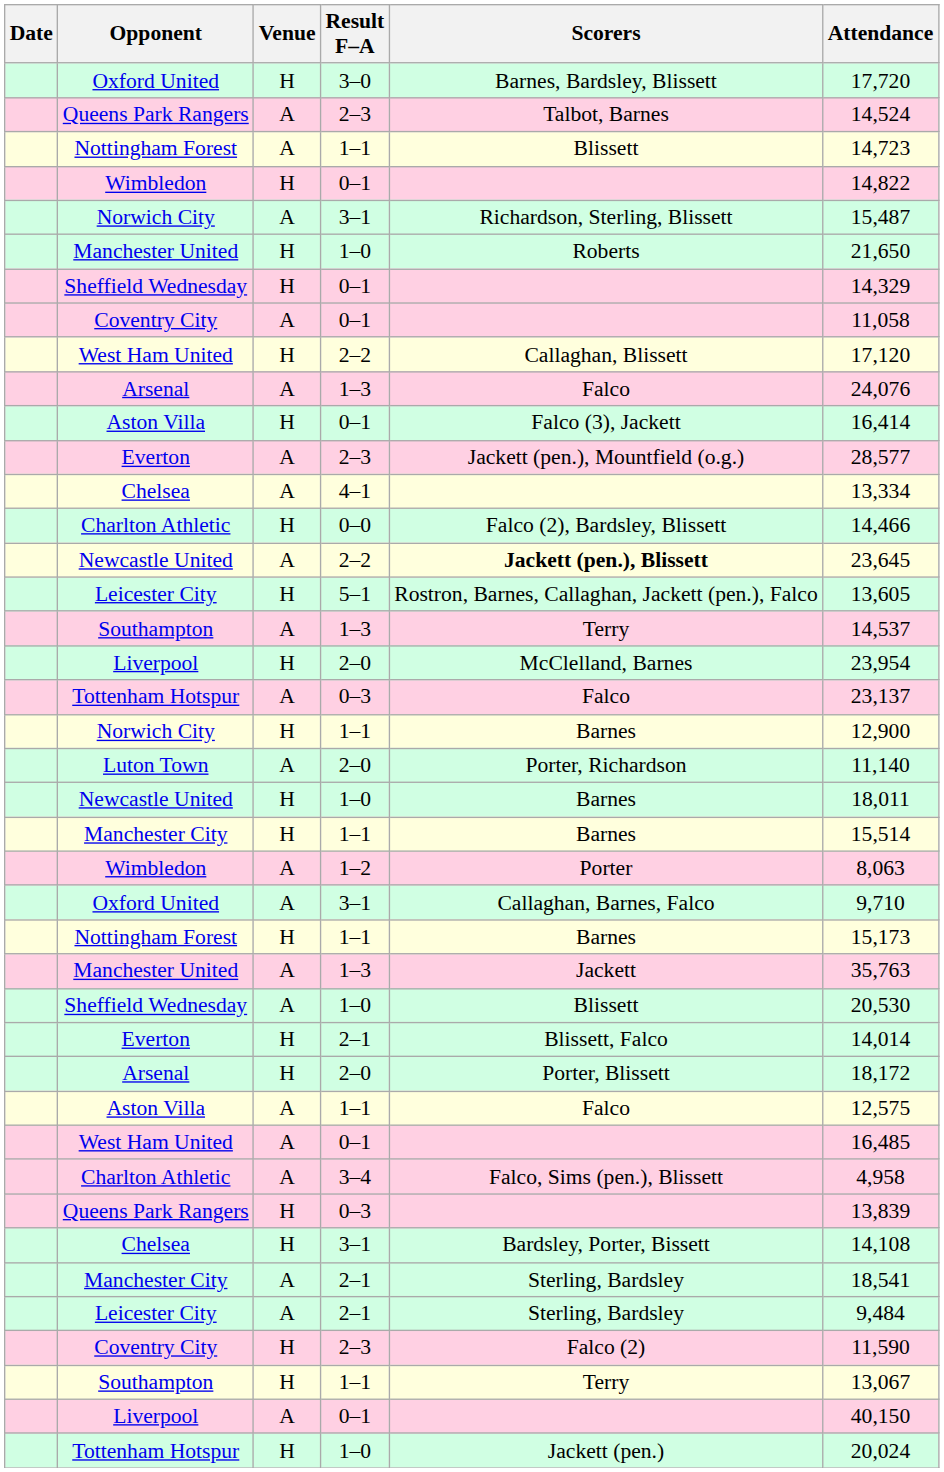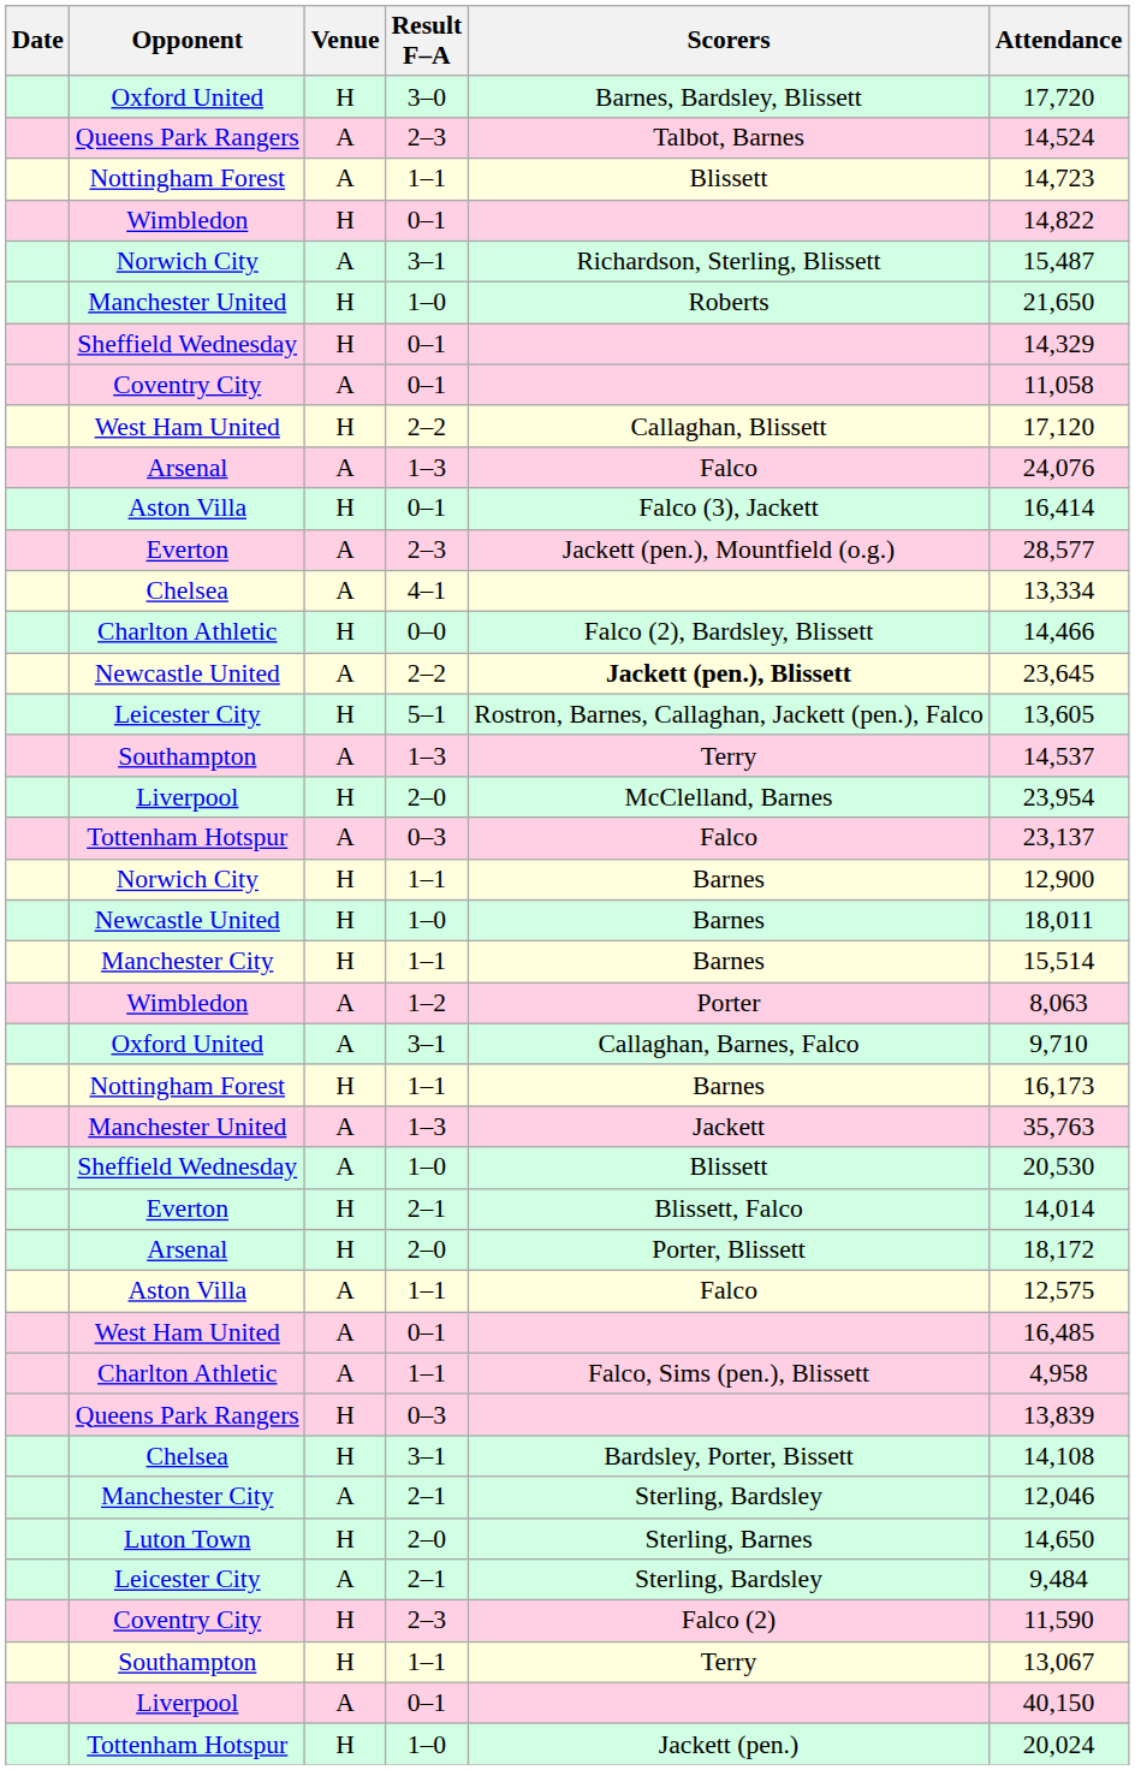- row: Luton Town | A | 2–0 | Porter, Richardson | 11,140
Nottingham Forest / H | Attendance: 15,173 -> 16,173
Charlton Athletic / A | Result F–A: 3–4 -> 1–1
Manchester City / A | Attendance: 18,541 -> 12,046
+ row: Luton Town | H | 2–0 | Sterling, Barnes | 14,650
